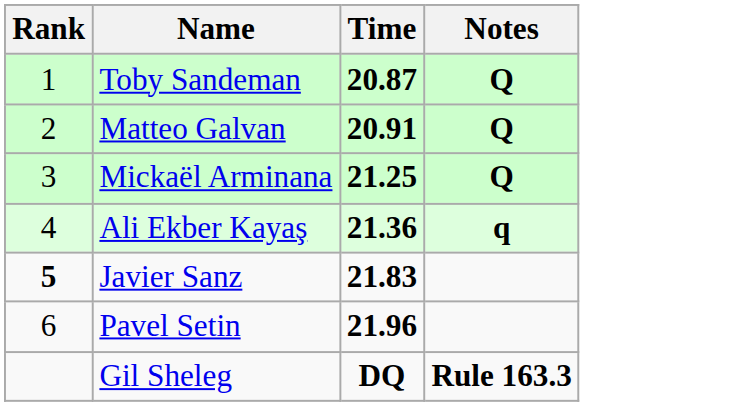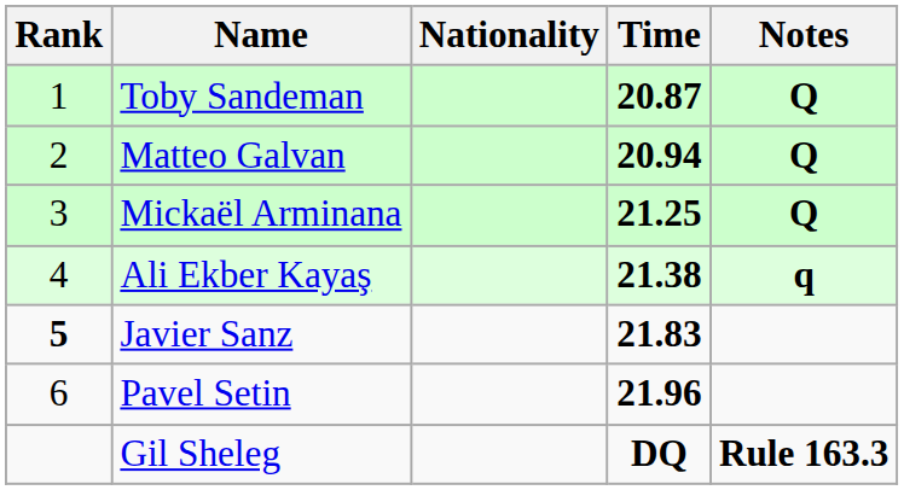+ column: Nationality
Matteo Galvan | Time: 20.91 -> 20.94
Ali Ekber Kayaş | Time: 21.36 -> 21.38
